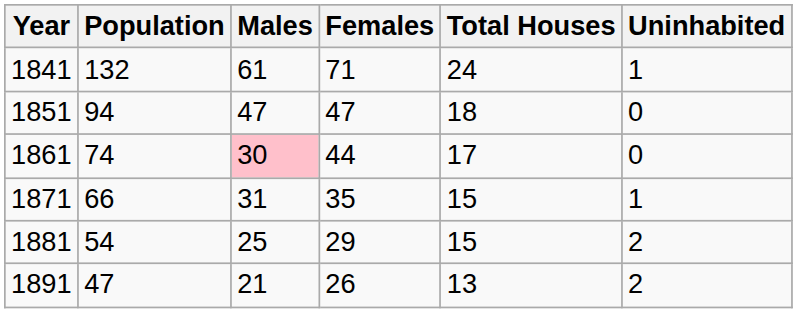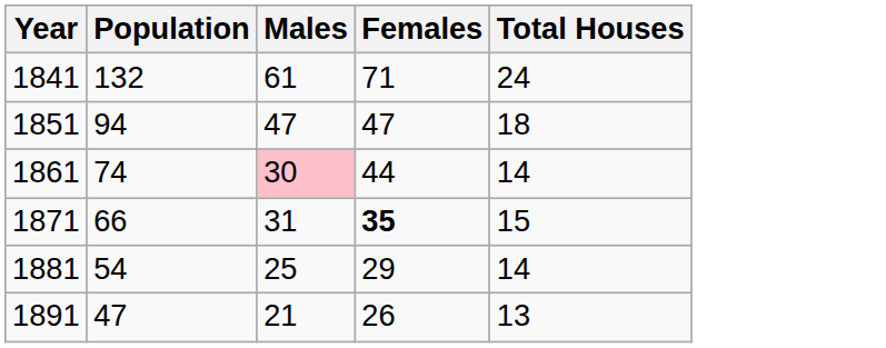- column: Uninhabited | 1 | 0 | 0 | 1 | 2 | 2
1861 | Total Houses: 17 -> 14
1871 | Females: normal -> bold
1881 | Total Houses: 15 -> 14
